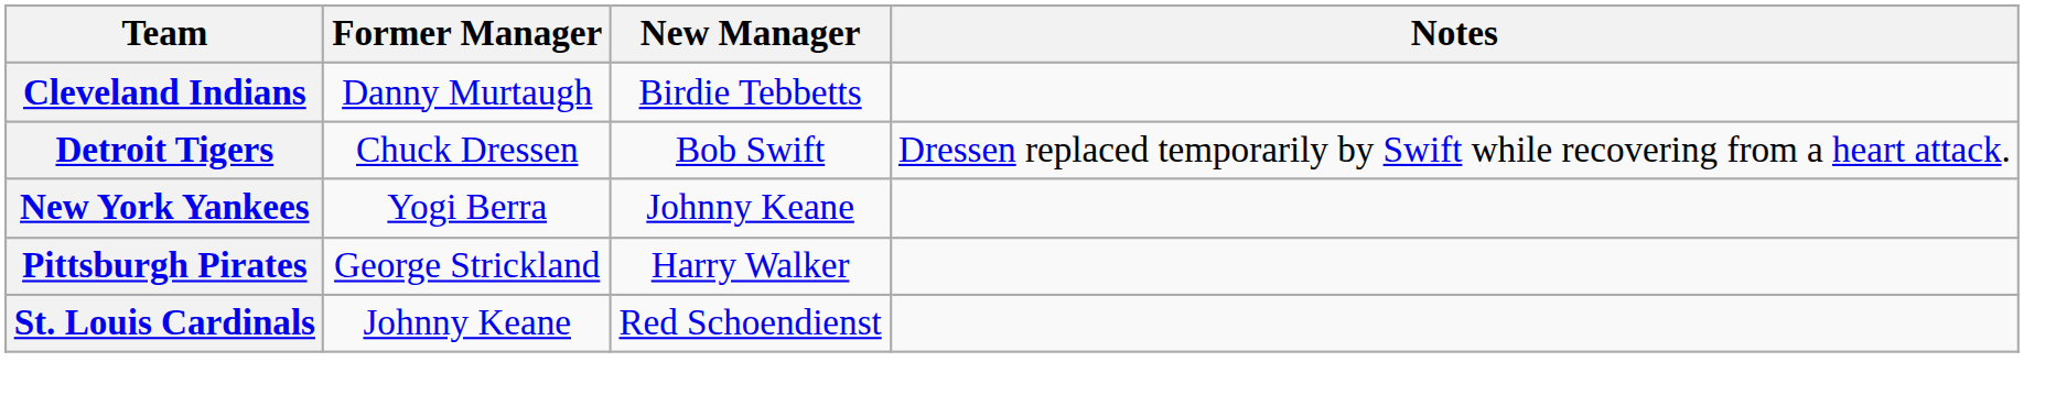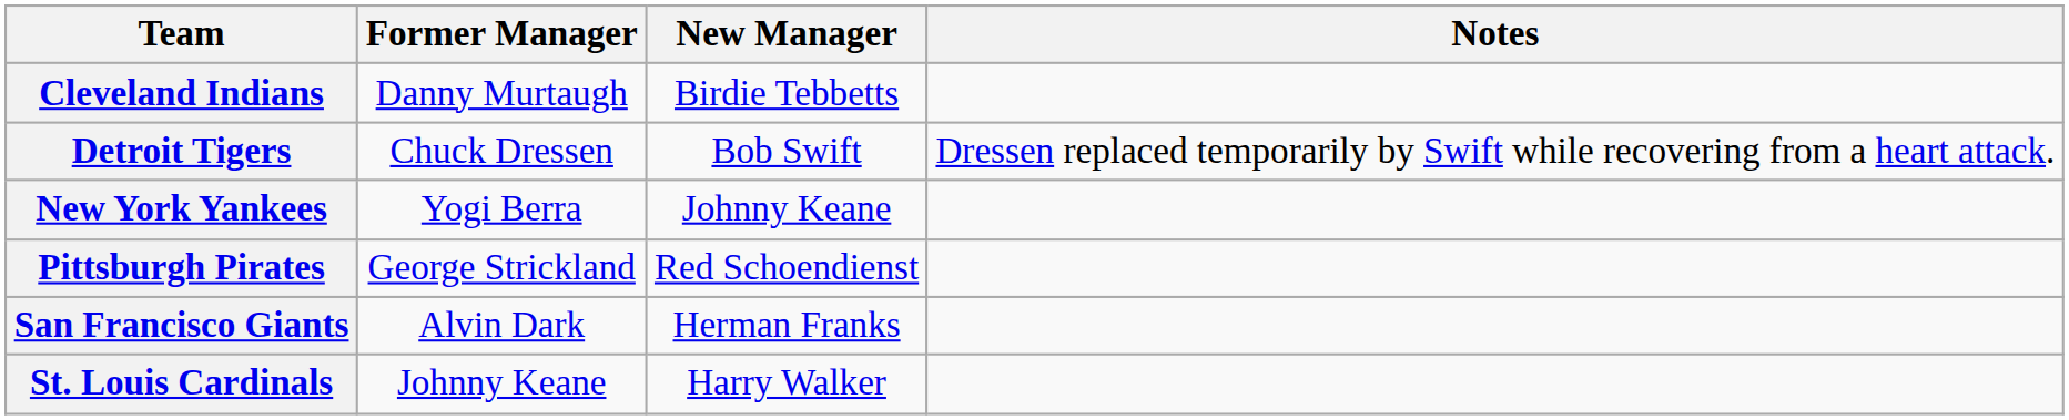Pittsburgh Pirates | New Manager: Harry Walker -> Red Schoendienst
+ row: San Francisco Giants | Alvin Dark | Herman Franks
St. Louis Cardinals | New Manager: Red Schoendienst -> Harry Walker
